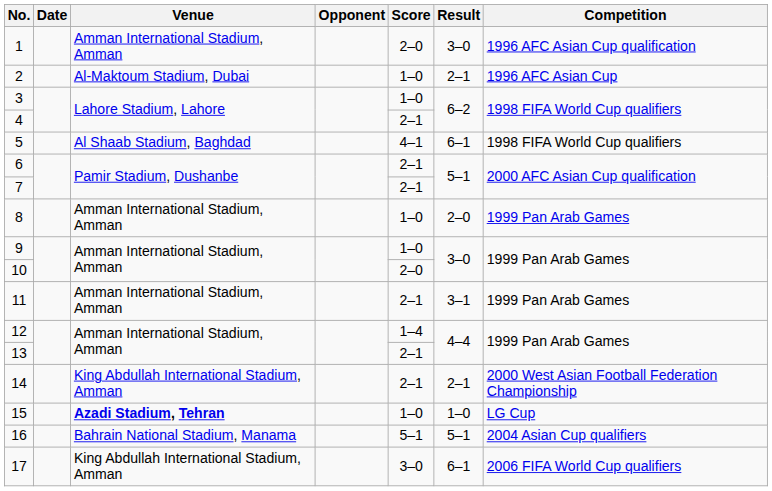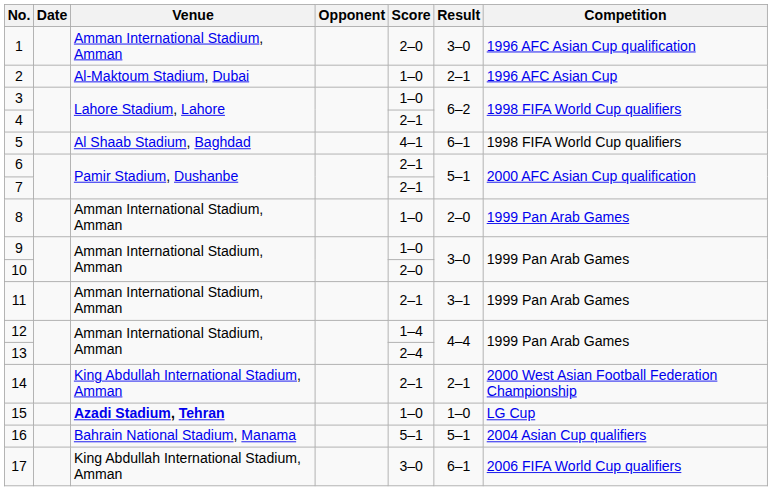13 | Score: 2–1 -> 2–4
